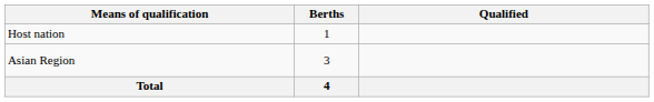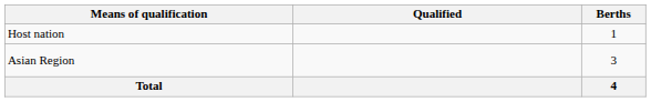columns swapped: Berths <-> Qualified
